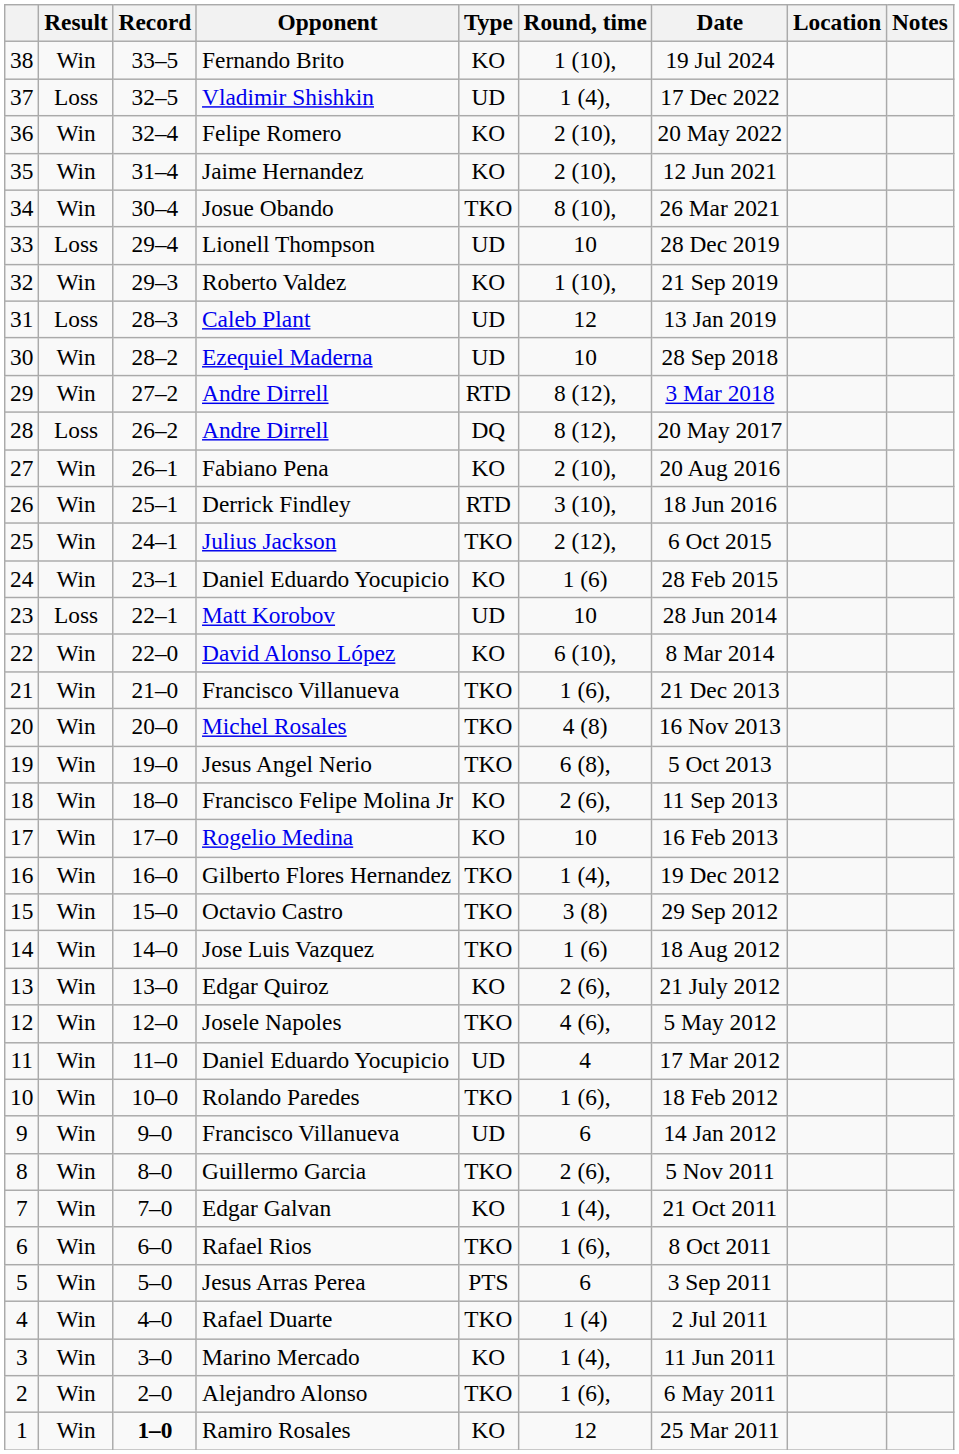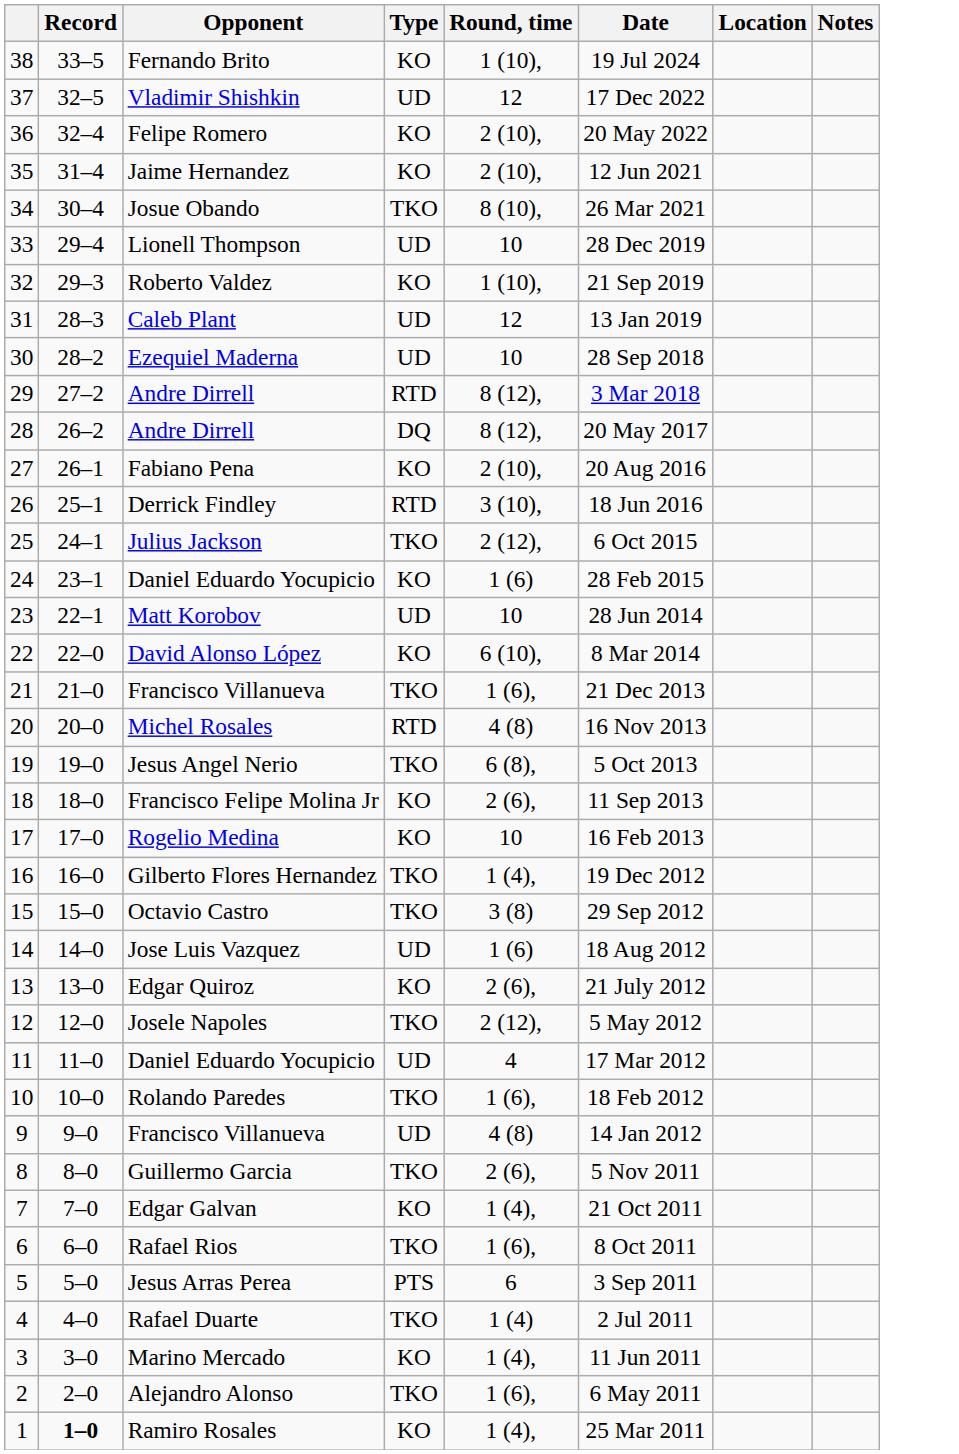- column: Result | Win | Loss | Win | Win | Win | Loss | Win | Loss | Win | Win | Loss | Win | Win | Win | Win | Loss | Win | Win | Win | Win | Win | Win | Win | Win | Win | Win | Win | Win | Win | Win | Win | Win | Win | Win | Win | Win | Win | Win
Vladimir Shishkin | Round, time: 1 (4), -> 12
Michel Rosales | Type: TKO -> RTD
Jose Luis Vazquez | Type: TKO -> UD
Josele Napoles | Round, time: 4 (6), -> 2 (12),
9 / Francisco Villanueva | Round, time: 6 -> 4 (8)
Ramiro Rosales | Round, time: 12 -> 1 (4),
